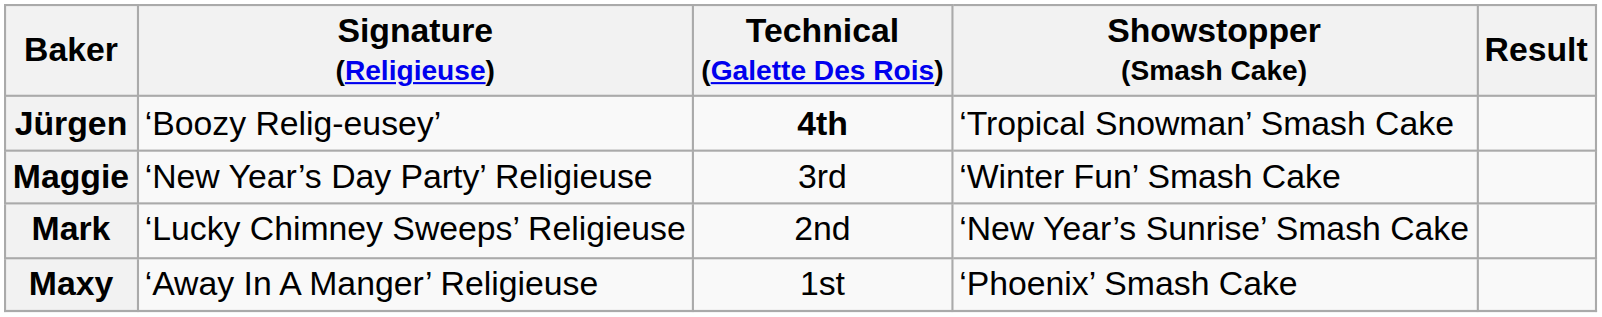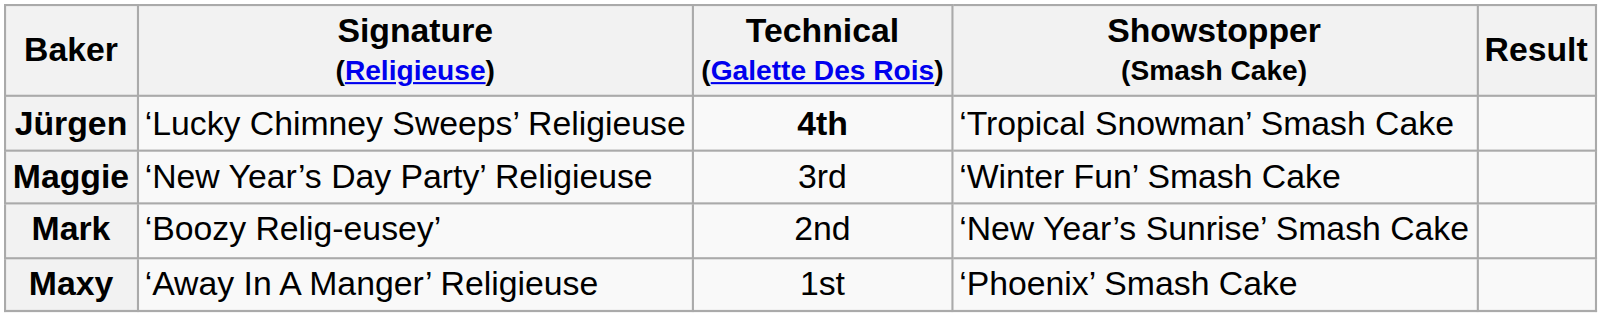Jürgen | Signature (Religieuse): ‘Boozy Relig-eusey’ -> ‘Lucky Chimney Sweeps’ Religieuse
Mark | Signature (Religieuse): ‘Lucky Chimney Sweeps’ Religieuse -> ‘Boozy Relig-eusey’
